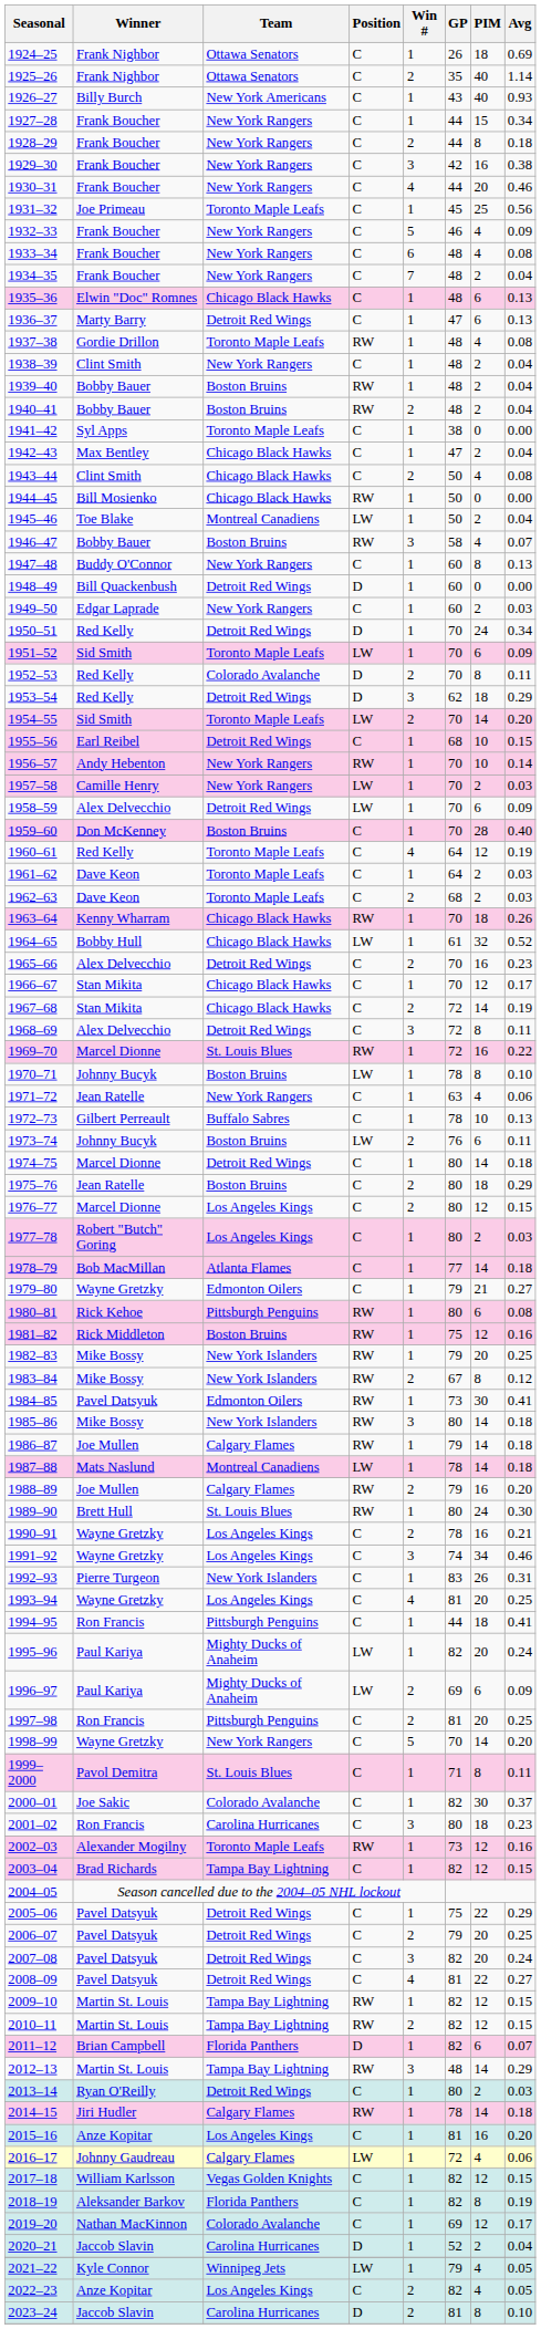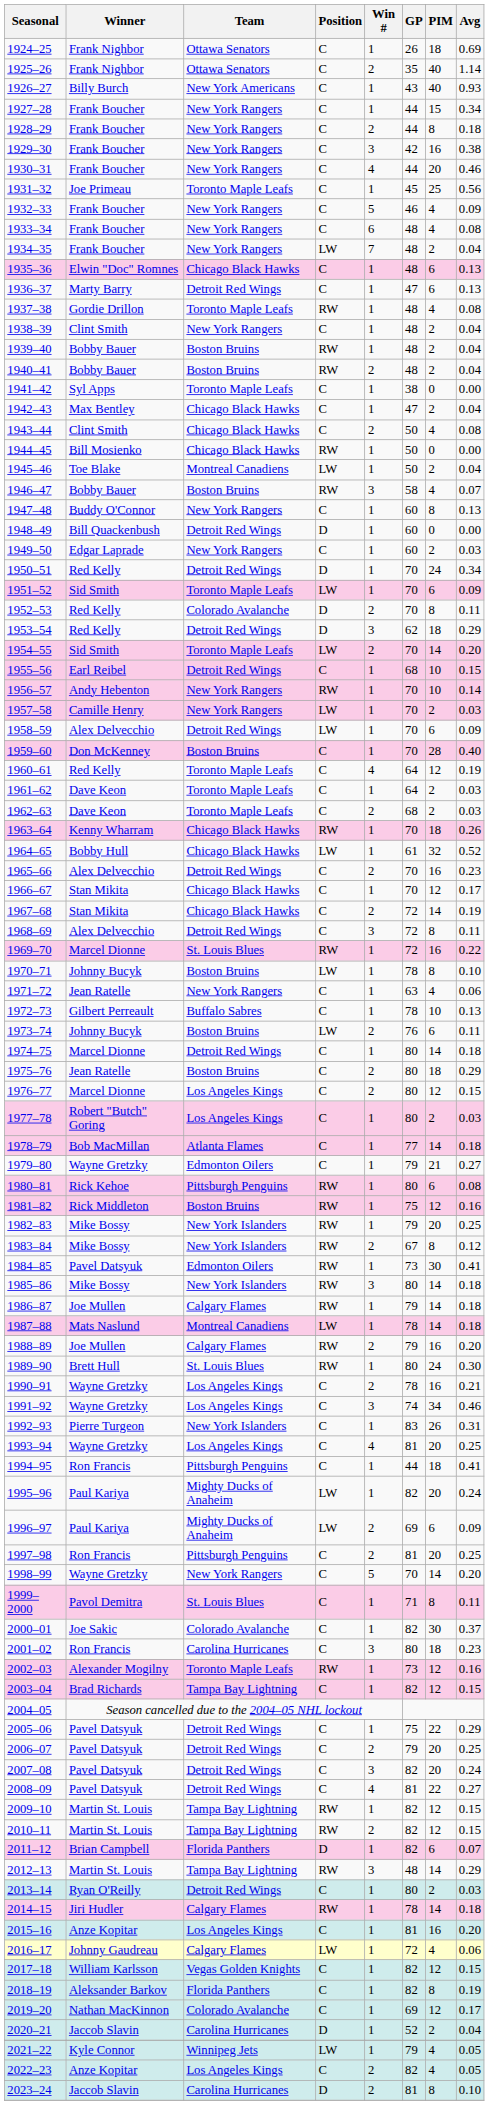1934–35 | Position: C -> LW
